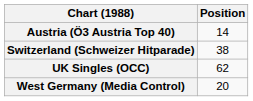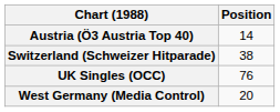UK Singles (OCC) | Position: 62 -> 76
